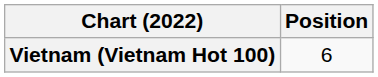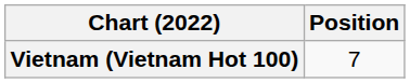Vietnam (Vietnam Hot 100) | Position: 6 -> 7
